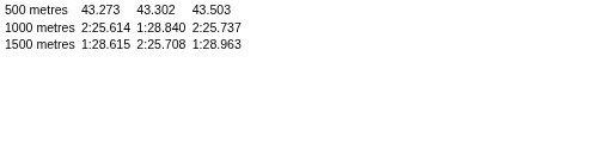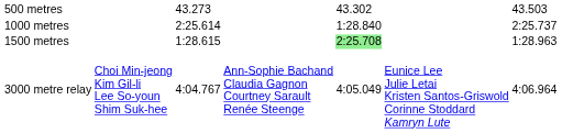1500 metres | column 5: no background -> lightgreen background
+ row: 3000 metre relay | Choi Min-jeong Kim Gil-li Lee So-youn Shim Suk-hee | 4:04.767 | Ann-Sophie Bachand Claudia Gagnon Courtney Sarault Renée Steenge | 4:05.049 | Eunice Lee Julie Letai Kristen Santos-Griswold Corinne Stoddard Kamryn Lute | 4:06.964
